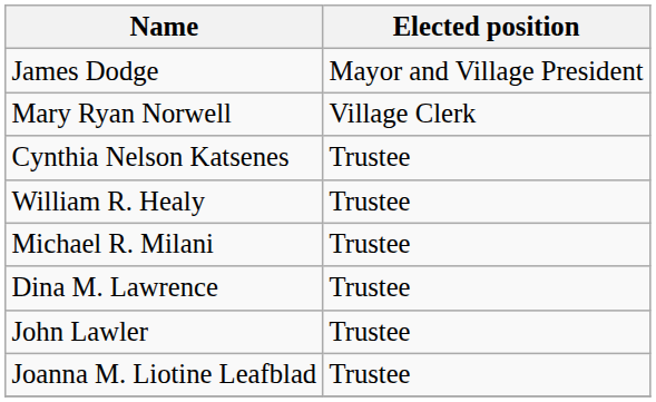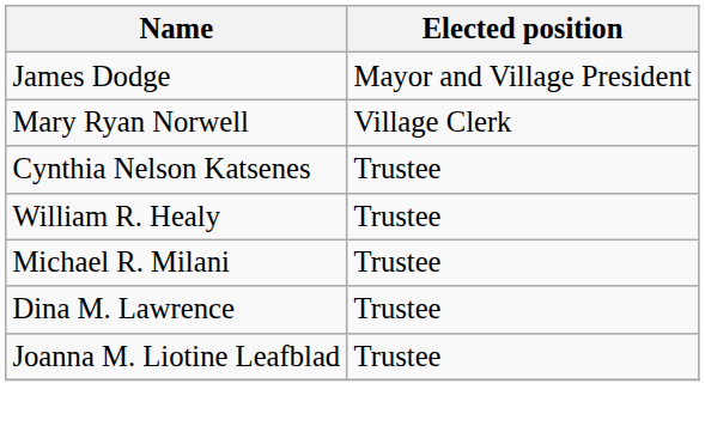- row: John Lawler | Trustee
